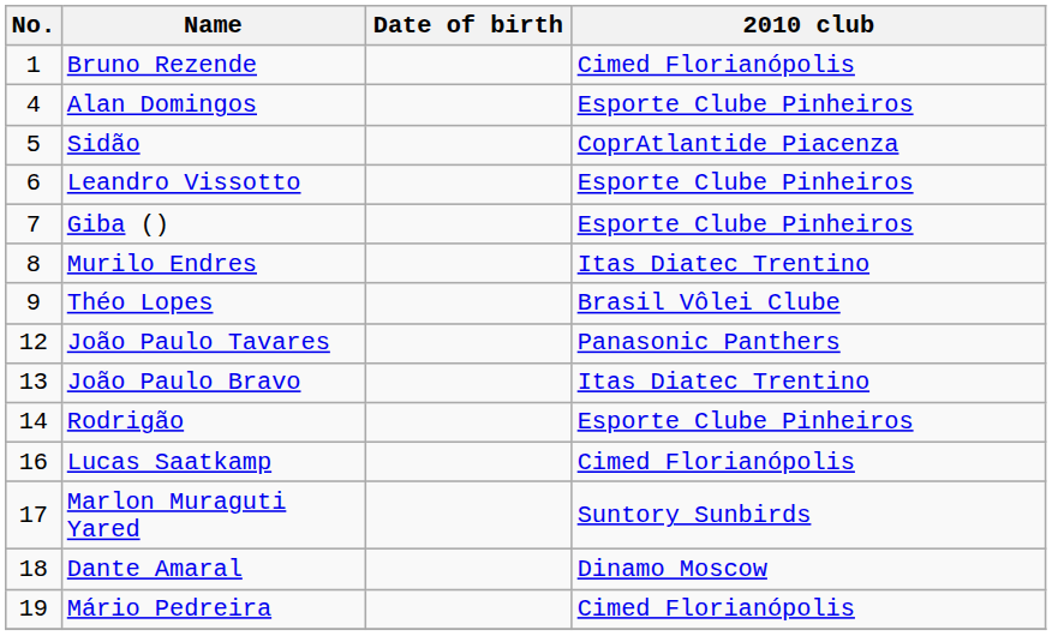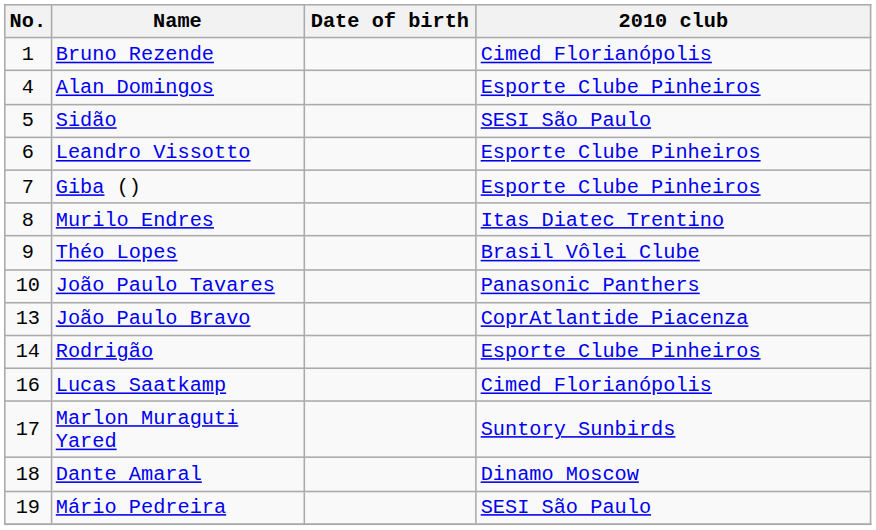Sidão | 2010 club: CoprAtlantide Piacenza -> SESI São Paulo
João Paulo Tavares | No.: 12 -> 10
João Paulo Bravo | 2010 club: Itas Diatec Trentino -> CoprAtlantide Piacenza
Mário Pedreira | 2010 club: Cimed Florianópolis -> SESI São Paulo
